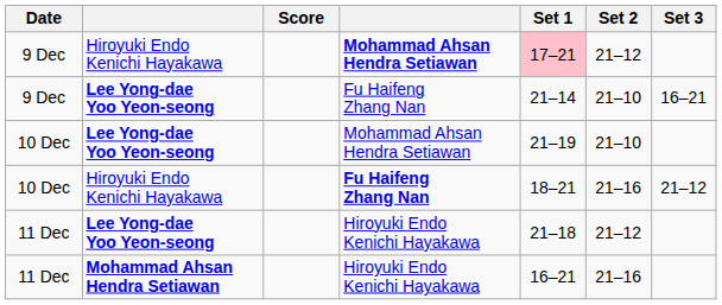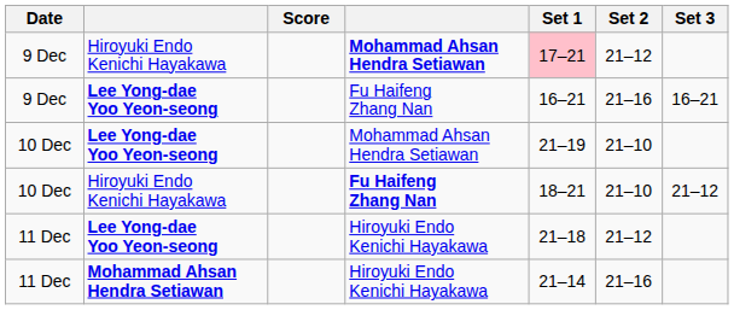9 Dec / Lee Yong-dae Yoo Yeon-seong | Set 1: 21–14 -> 16–21
9 Dec / Lee Yong-dae Yoo Yeon-seong | Set 2: 21–10 -> 21–16
10 Dec / Hiroyuki Endo Kenichi Hayakawa | Set 2: 21–16 -> 21–10
11 Dec / Mohammad Ahsan Hendra Setiawan | Set 1: 16–21 -> 21–14
